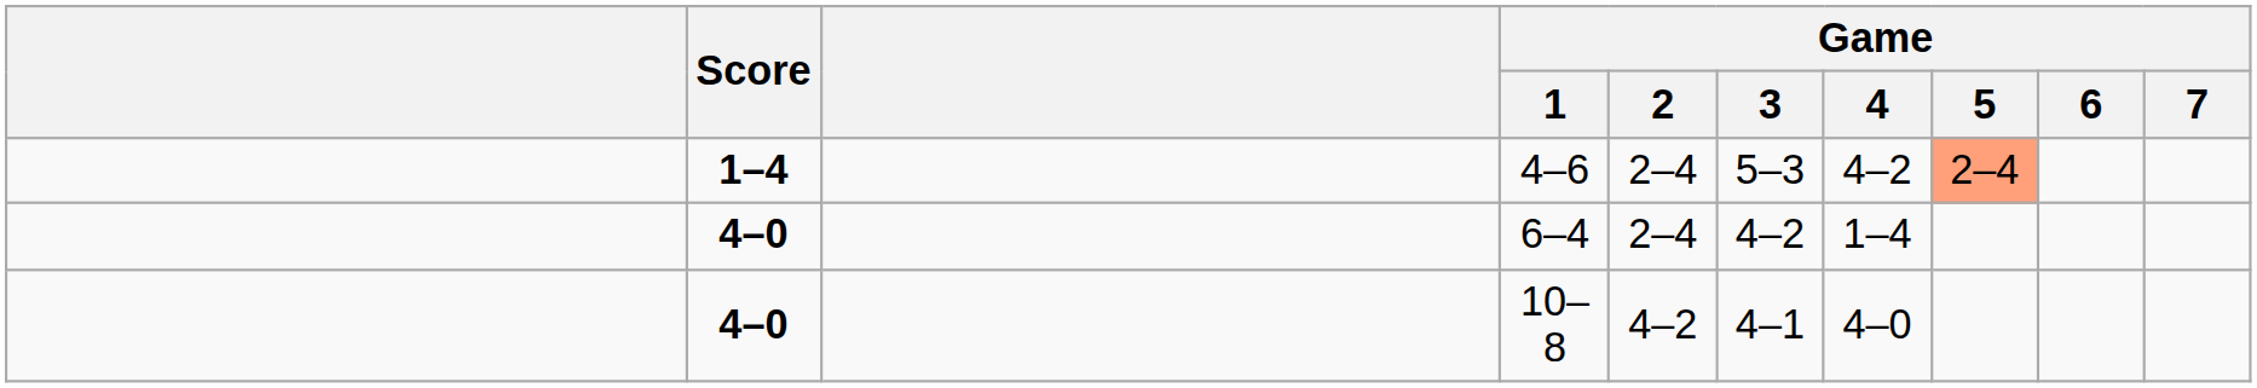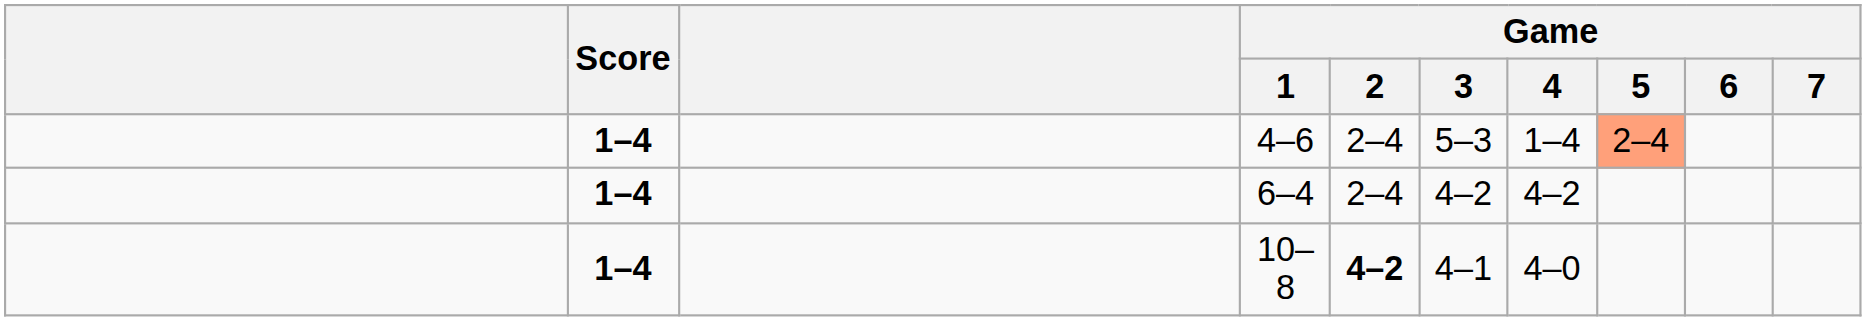4–6 | Game / 4: 4–2 -> 1–4
6–4 | Score: 4–0 -> 1–4
6–4 | Game / 4: 1–4 -> 4–2
10–8 | Score: 4–0 -> 1–4
10–8 | Game / 2: normal -> bold
